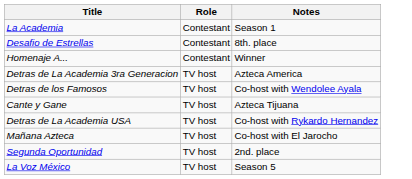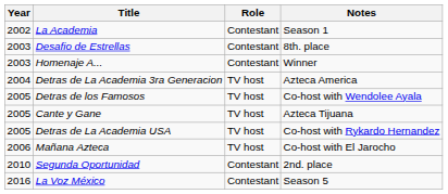+ column: Year | 2002 | 2003 | 2003 | 2004 | 2005 | 2005 | 2005 | 2006 | 2010 | 2016
Segunda Oportunidad | Role: TV host -> Contestant
La Voz México | Role: TV host -> Contestant
